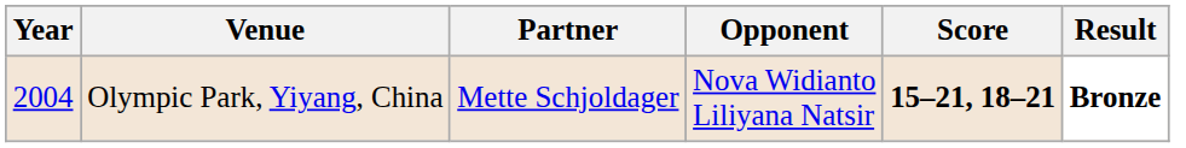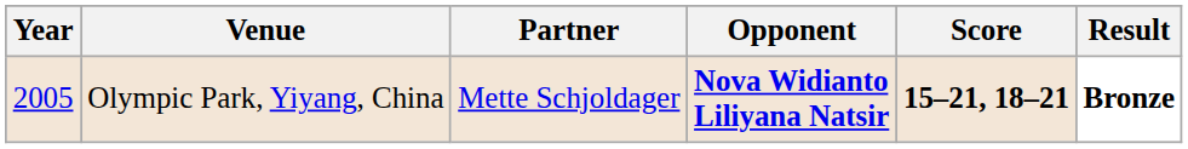Olympic Park, Yiyang, China | Year: 2004 -> 2005
Olympic Park, Yiyang, China | Opponent: normal -> bold
